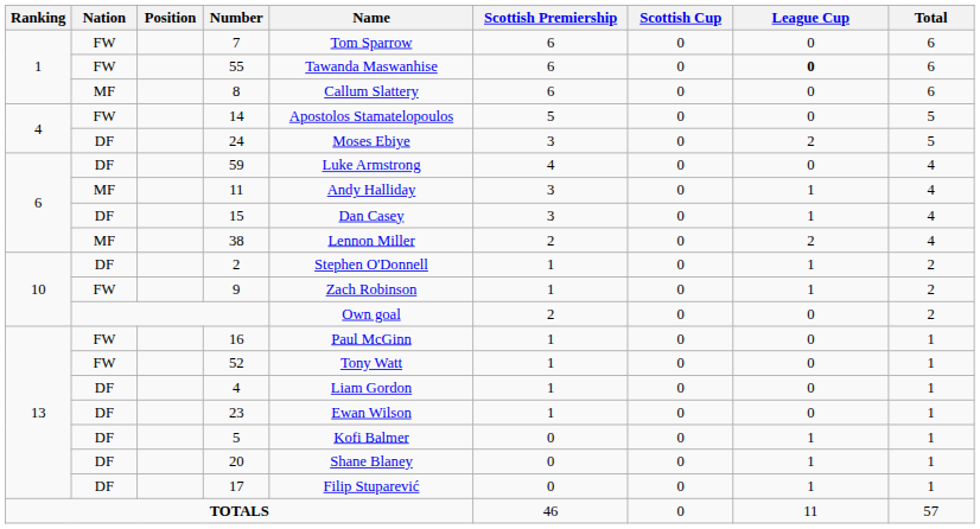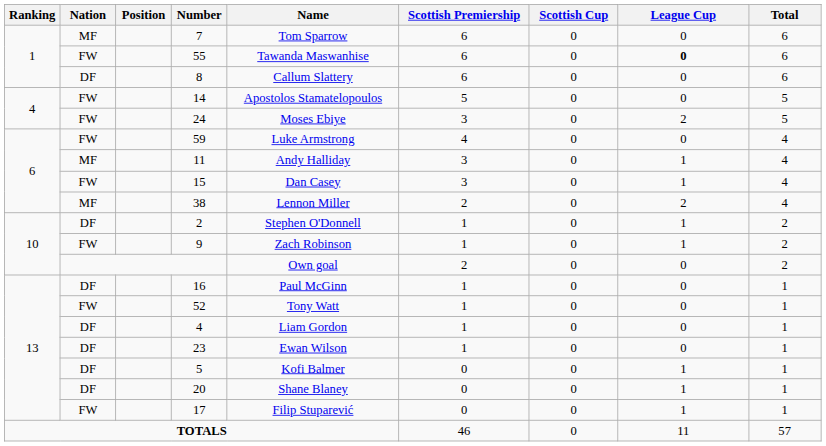7 | Nation: FW -> MF
8 | Nation: MF -> DF
24 | Nation: DF -> FW
59 | Nation: DF -> FW
15 | Nation: DF -> FW
16 | Nation: FW -> DF
17 | Nation: DF -> FW
